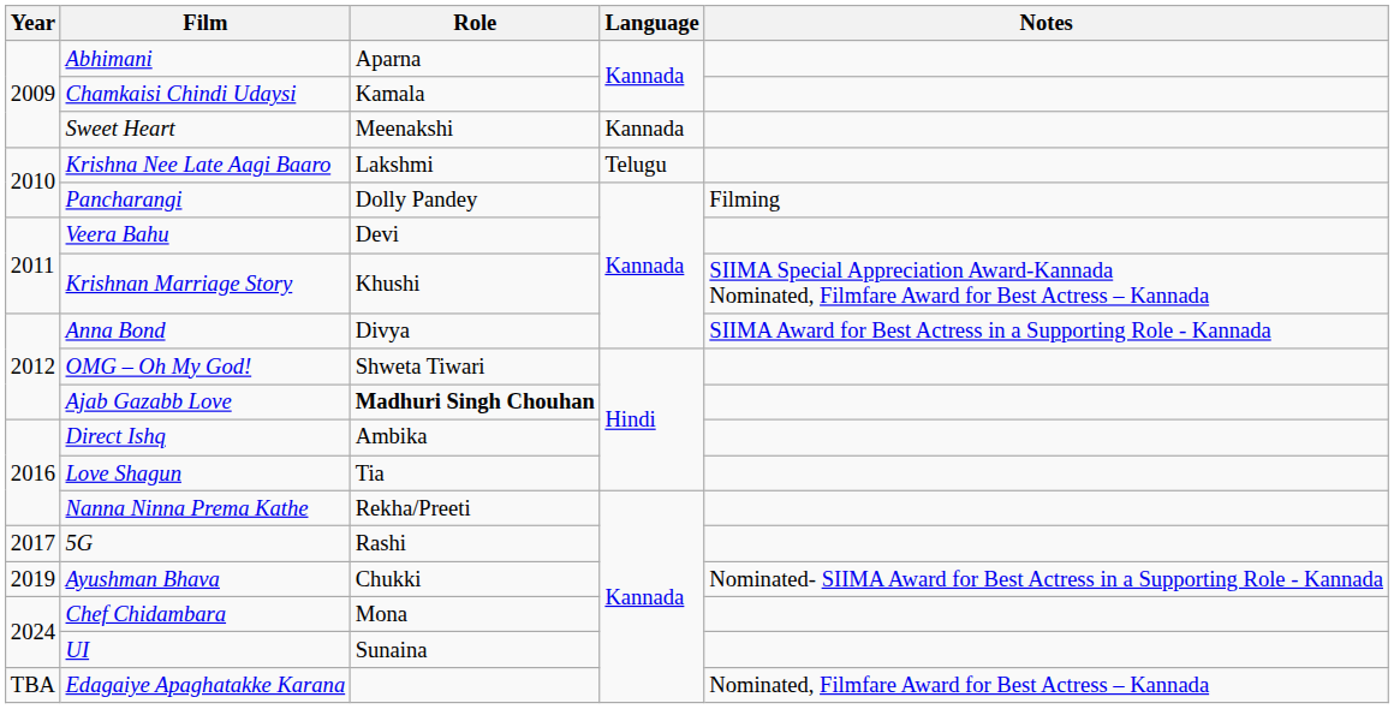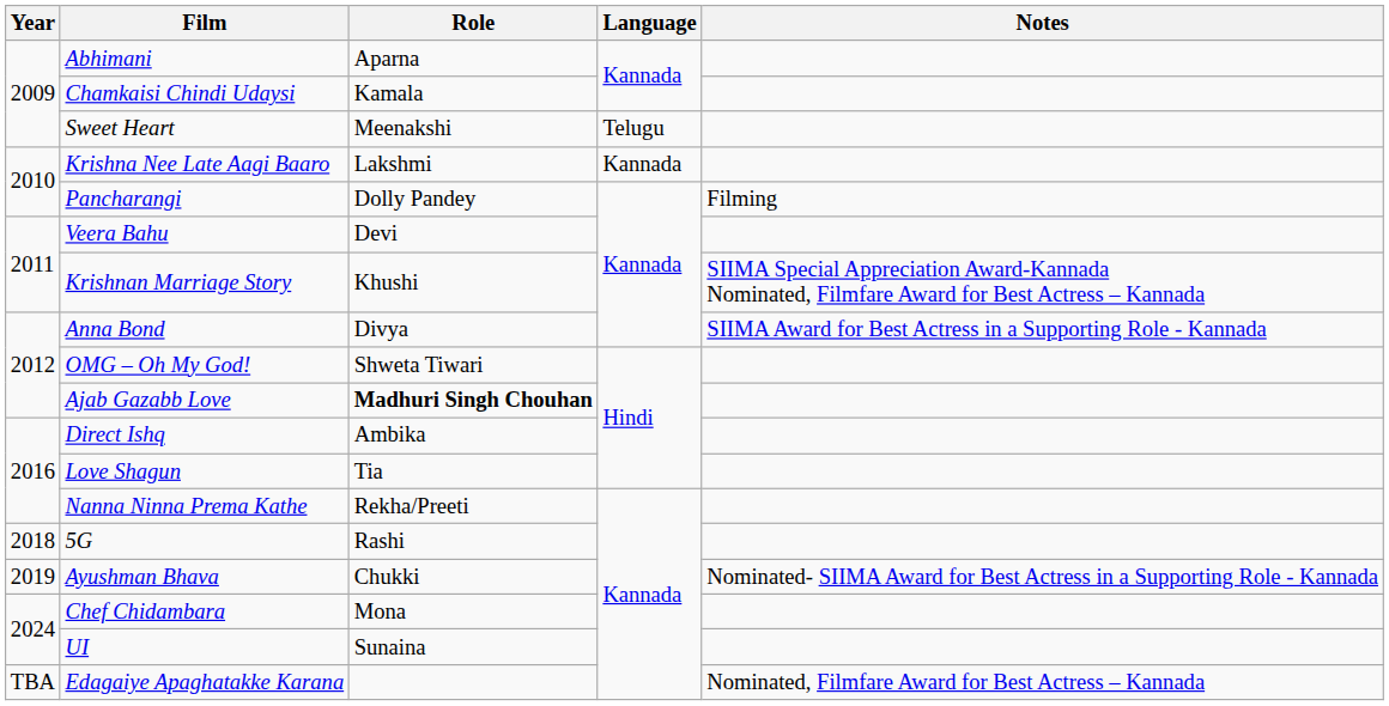Sweet Heart | Language: Kannada -> Telugu
Krishna Nee Late Aagi Baaro | Language: Telugu -> Kannada
5G | Year: 2017 -> 2018
